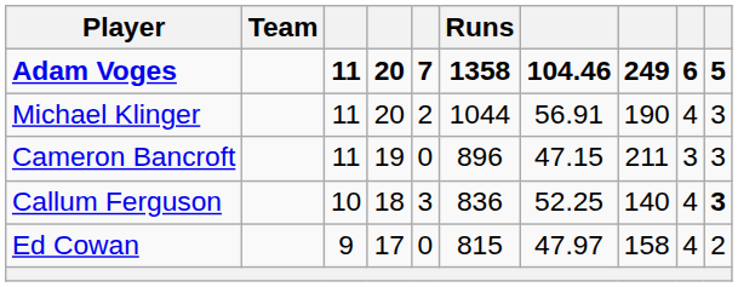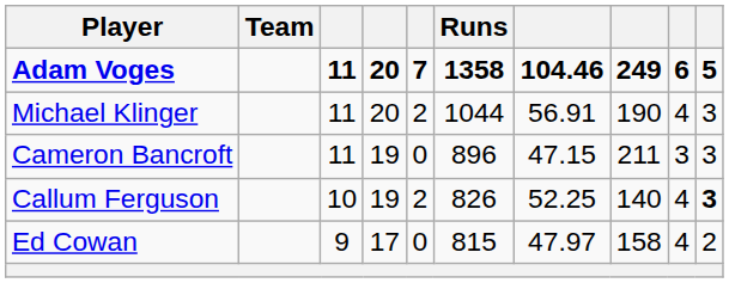Callum Ferguson | column 4: 18 -> 19
Callum Ferguson | column 5: 3 -> 2
Callum Ferguson | Runs: 836 -> 826
